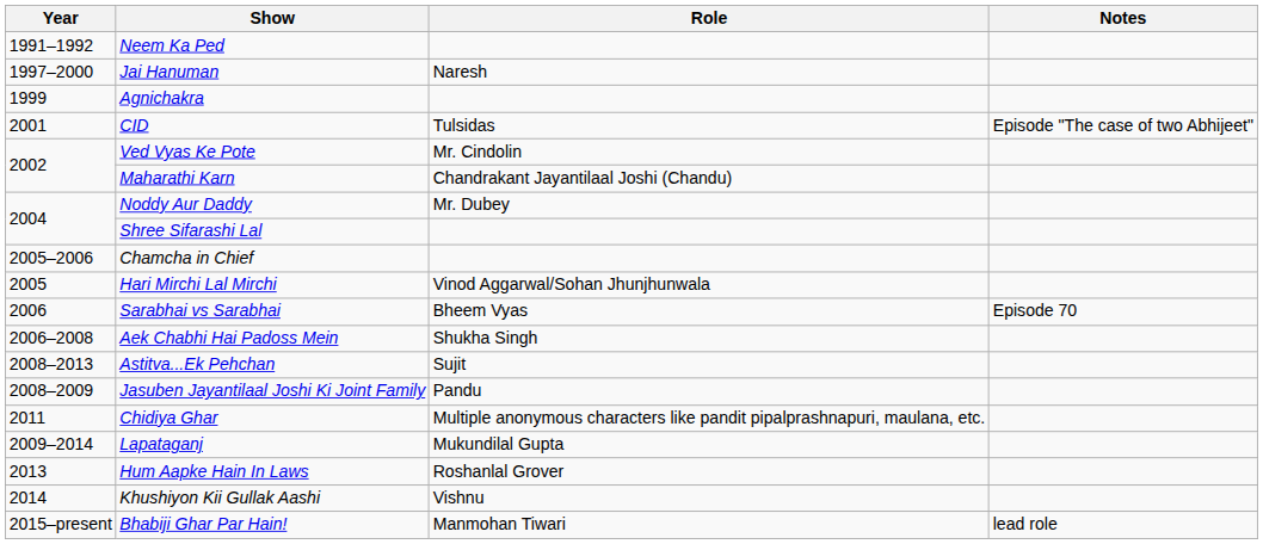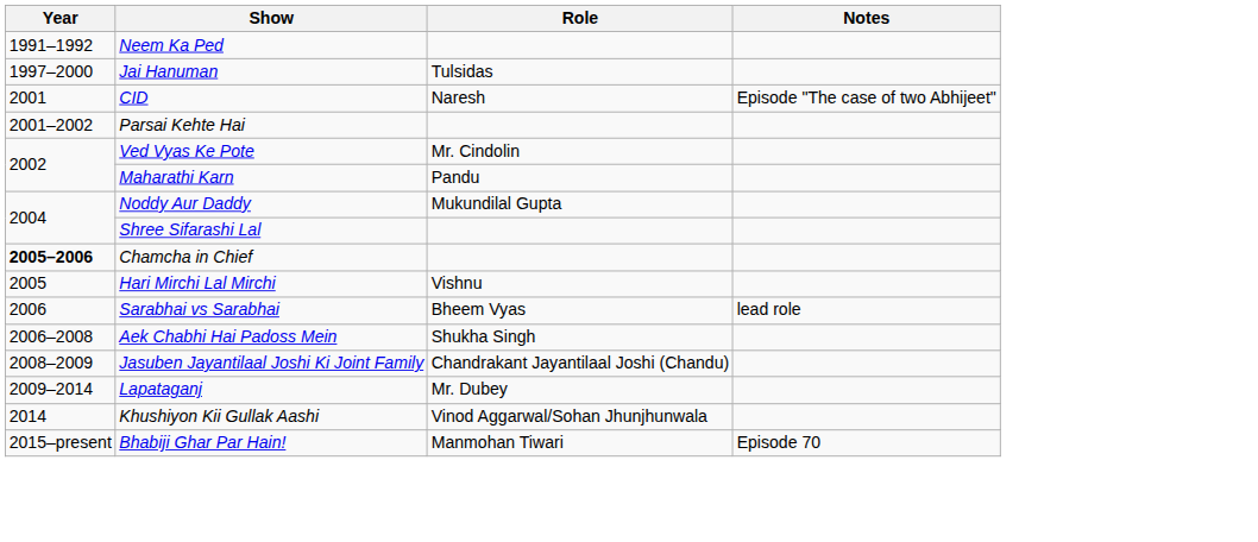Jai Hanuman | Role: Naresh -> Tulsidas
- row: 1999 | Agnichakra
CID | Role: Tulsidas -> Naresh
+ row: 2001–2002 | Parsai Kehte Hai
Maharathi Karn | Role: Chandrakant Jayantilaal Joshi (Chandu) -> Pandu
Noddy Aur Daddy | Role: Mr. Dubey -> Mukundilal Gupta
Chamcha in Chief | Year: normal -> bold
Hari Mirchi Lal Mirchi | Role: Vinod Aggarwal/Sohan Jhunjhunwala -> Vishnu
Sarabhai vs Sarabhai | Notes: Episode 70 -> lead role
- row: 2008–2013 | Astitva...Ek Pehchan | Sujit
Jasuben Jayantilaal Joshi Ki Joint Family | Role: Pandu -> Chandrakant Jayantilaal Joshi (Chandu)
- row: 2011 | Chidiya Ghar | Multiple anonymous characters like pandit pipalprashnapuri, maulana, etc.
Lapataganj | Role: Mukundilal Gupta -> Mr. Dubey
- row: 2013 | Hum Aapke Hain In Laws | Roshanlal Grover
Khushiyon Kii Gullak Aashi | Role: Vishnu -> Vinod Aggarwal/Sohan Jhunjhunwala
Bhabiji Ghar Par Hain! | Notes: lead role -> Episode 70
